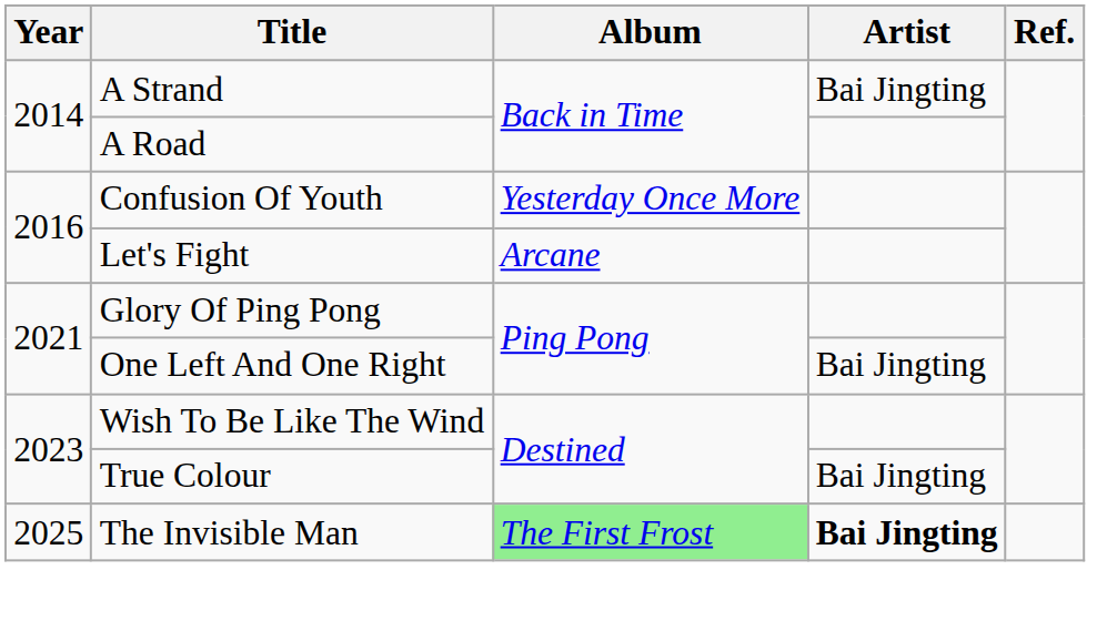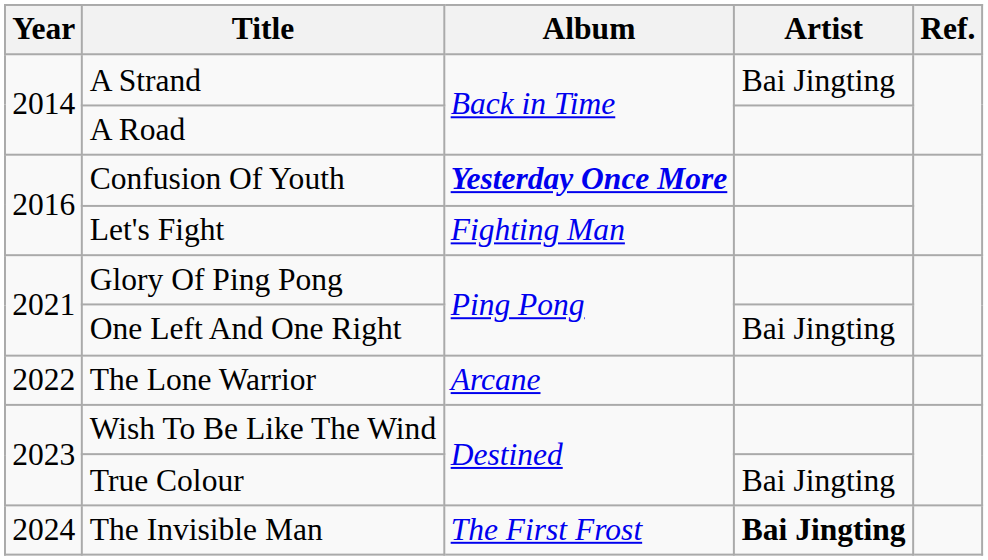Confusion Of Youth | Album: normal -> bold
Let's Fight | Album: Arcane -> Fighting Man
+ row: 2022 | The Lone Warrior | Arcane
The Invisible Man | Year: 2025 -> 2024
The Invisible Man | Album: lightgreen background -> no background
